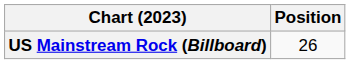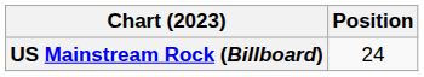US Mainstream Rock (Billboard) | Position: 26 -> 24
